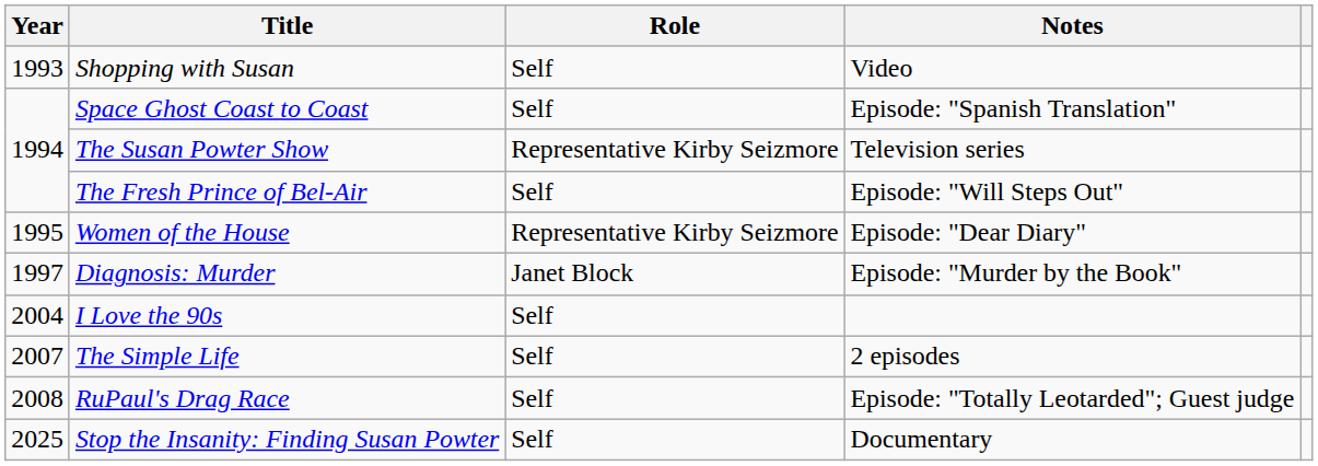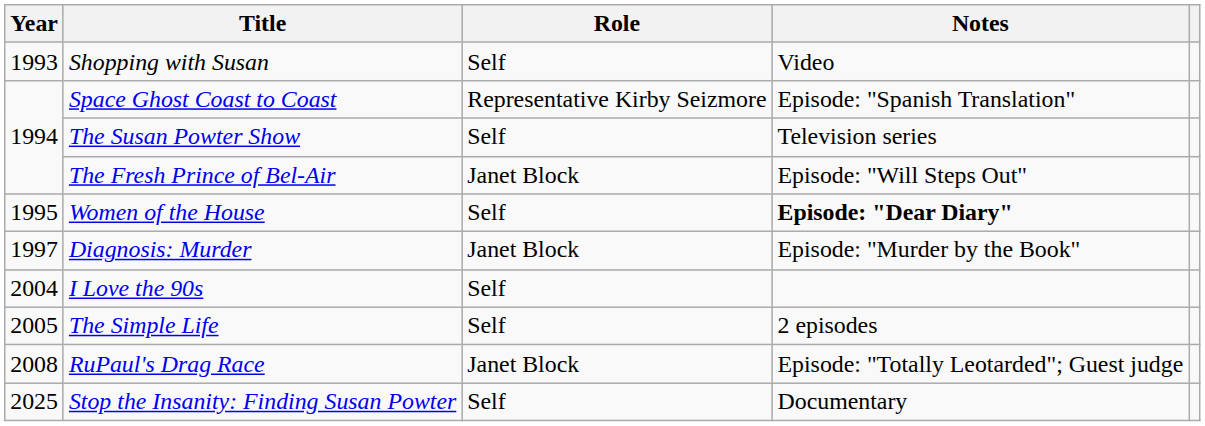Space Ghost Coast to Coast | Role: Self -> Representative Kirby Seizmore
The Susan Powter Show | Role: Representative Kirby Seizmore -> Self
The Fresh Prince of Bel-Air | Role: Self -> Janet Block
Women of the House | Role: Representative Kirby Seizmore -> Self
Women of the House | Notes: normal -> bold
The Simple Life | Year: 2007 -> 2005
RuPaul's Drag Race | Role: Self -> Janet Block
